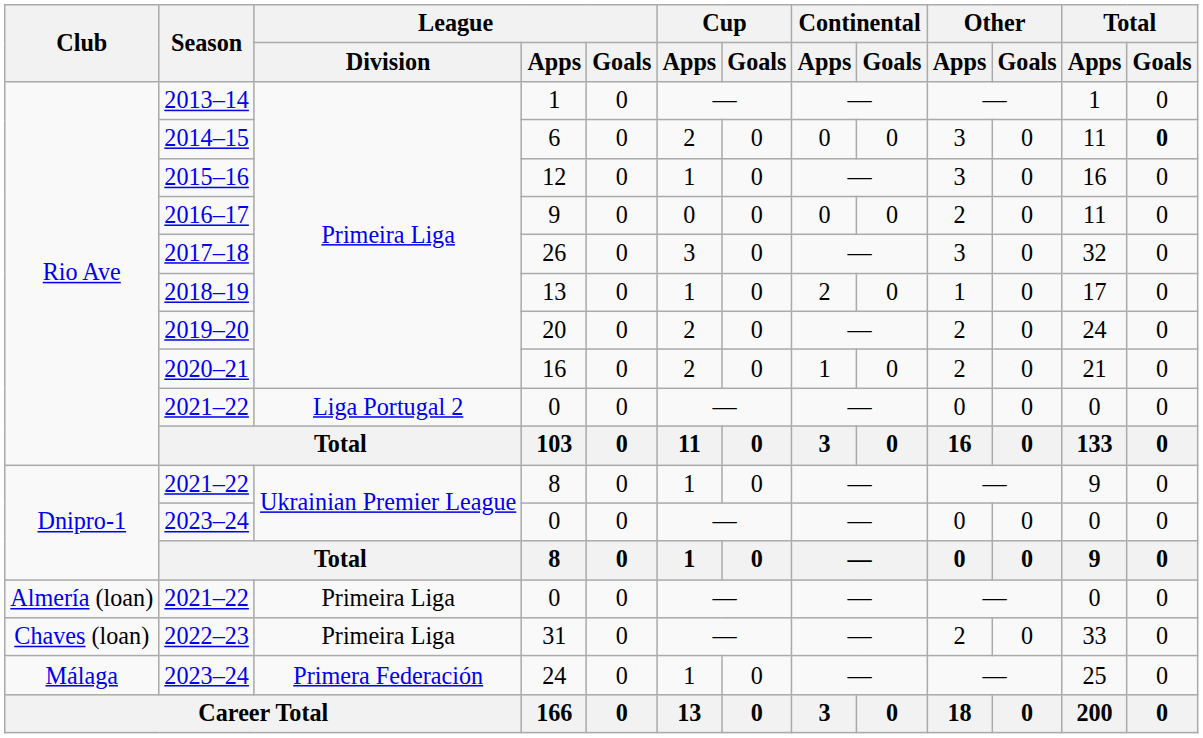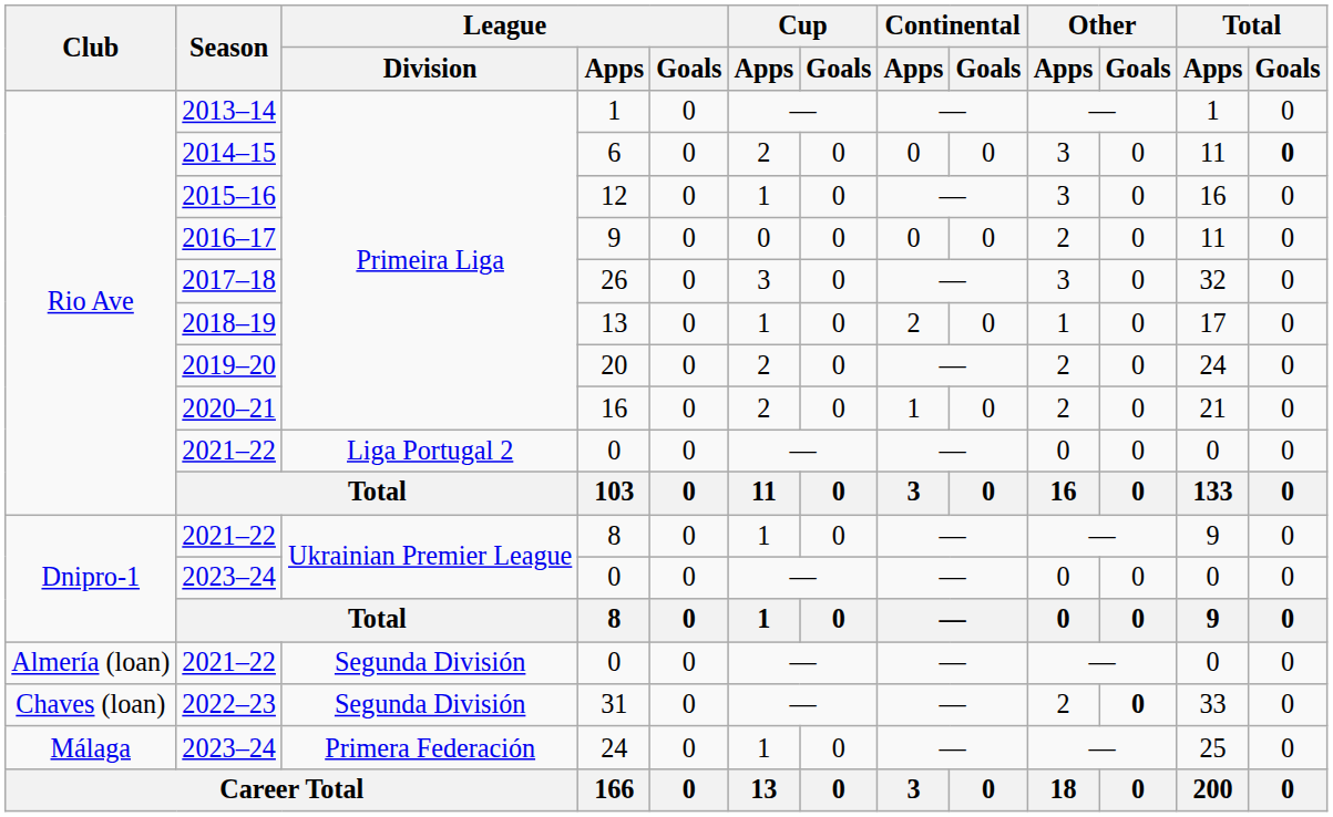Almería (loan) / 0 | League / Division: Primeira Liga -> Segunda División
31 | League / Division: Primeira Liga -> Segunda División
31 | Other / Goals: normal -> bold
